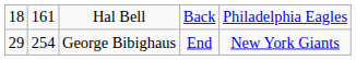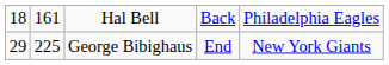George Bibighaus | column 2: 254 -> 225
